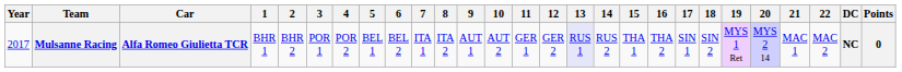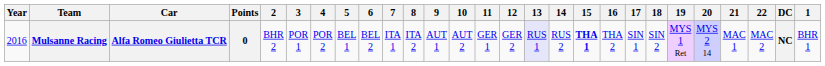columns swapped: 1 <-> Points
Mulsanne Racing | Year: 2017 -> 2016
Mulsanne Racing | 15: normal -> bold
